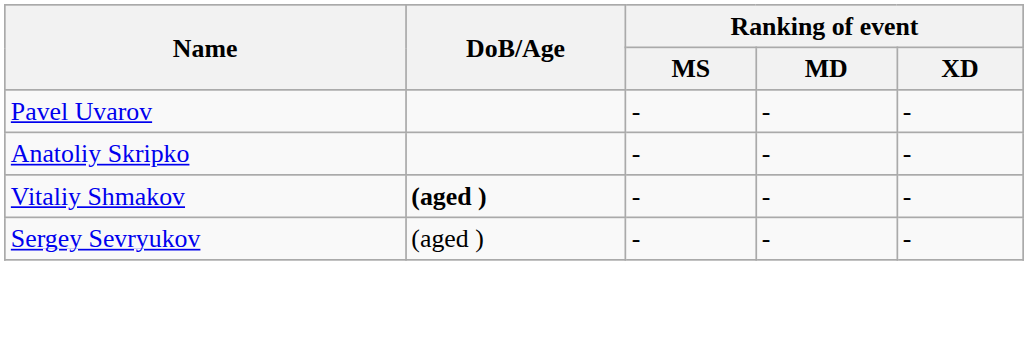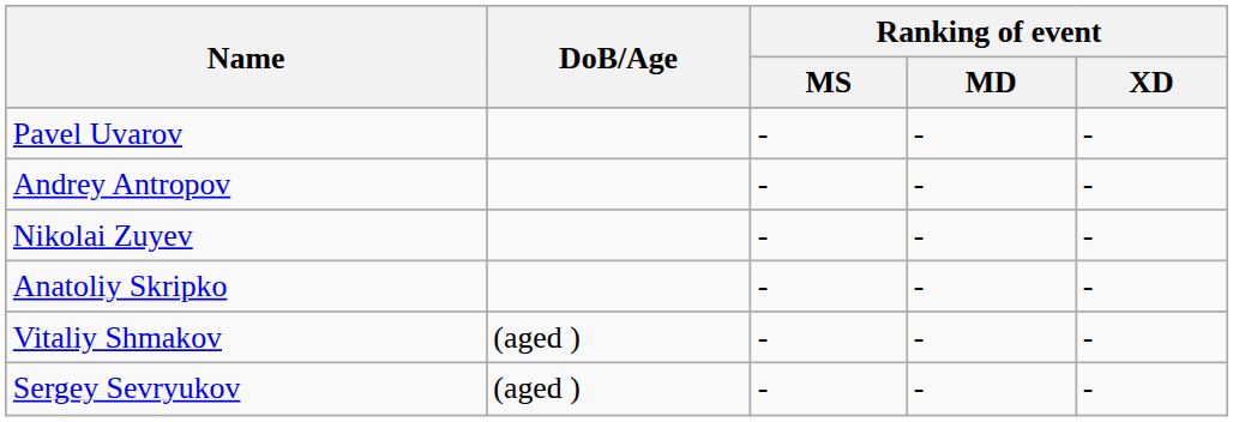+ row: Andrey Antropov | - | - | -
+ row: Nikolai Zuyev | - | - | -
Vitaliy Shmakov | DoB/Age: bold -> normal
